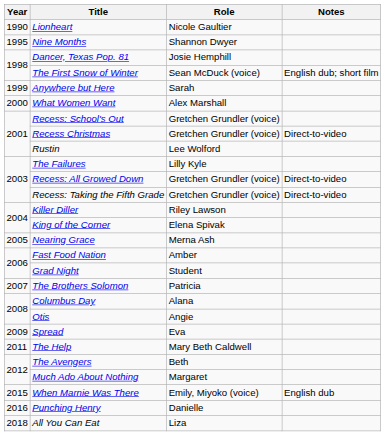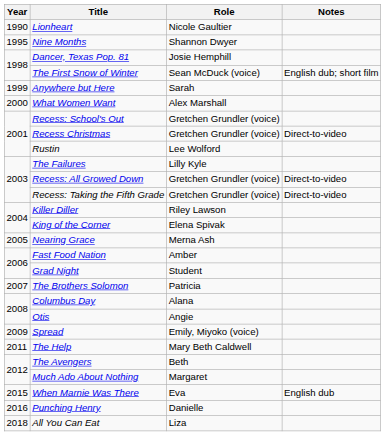Spread | Role: Eva -> Emily, Miyoko (voice)
When Marnie Was There | Role: Emily, Miyoko (voice) -> Eva
